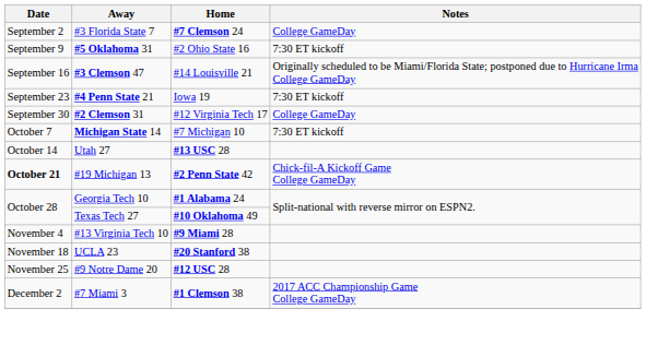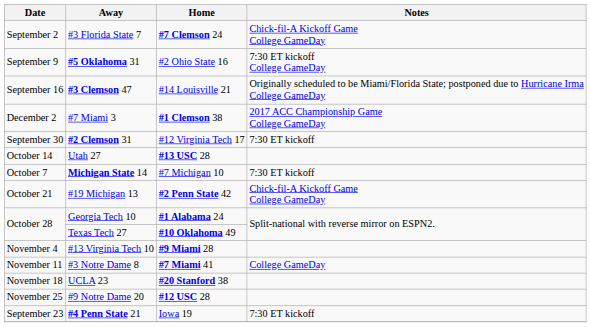#3 Florida State 7 | Notes: College GameDay -> Chick-fil-A Kickoff Game College GameDay
#5 Oklahoma 31 | Notes: 7:30 ET kickoff -> 7:30 ET kickoff College GameDay
rows swapped: #4 Penn State 21 <-> #7 Miami 3
#2 Clemson 31 | Notes: College GameDay -> 7:30 ET kickoff
rows swapped: Michigan State 14 <-> Utah 27
#19 Michigan 13 | Date: bold -> normal
+ row: November 11 | #3 Notre Dame 8 | #7 Miami 41 | College GameDay
